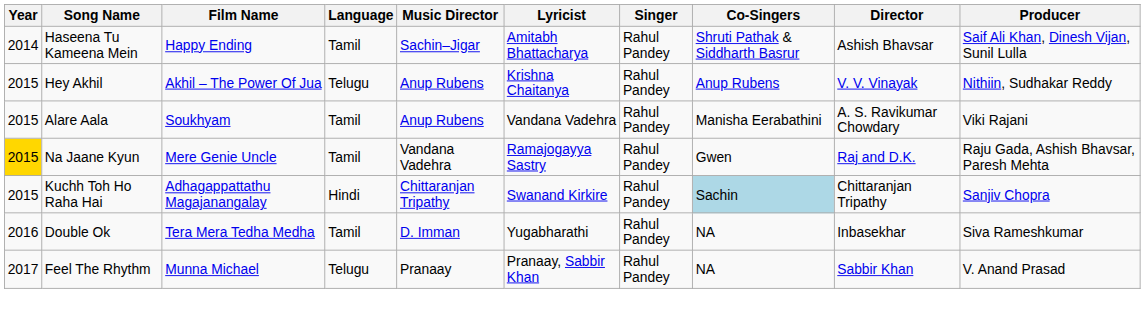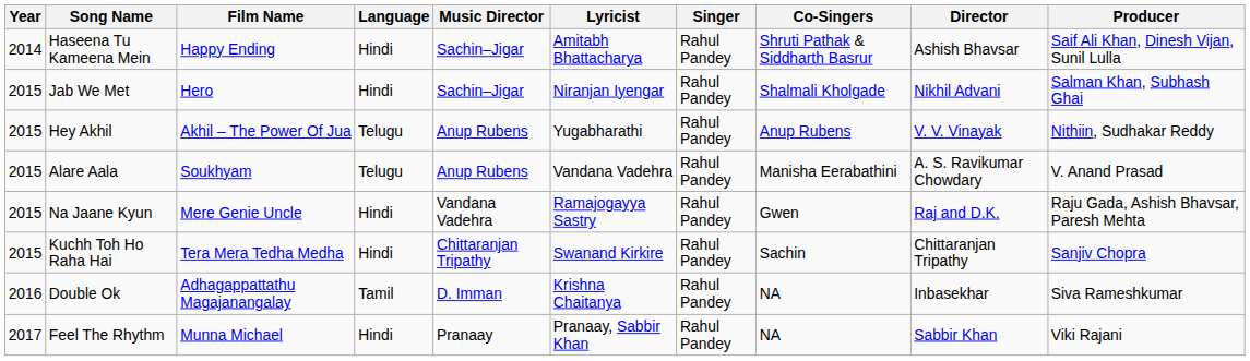Haseena Tu Kameena Mein | Language: Tamil -> Hindi
+ row: 2015 | Jab We Met | Hero | Hindi | Sachin–Jigar | Niranjan Iyengar | Rahul Pandey | Shalmali Kholgade | Nikhil Advani | Salman Khan, Subhash Ghai
Hey Akhil | Lyricist: Krishna Chaitanya -> Yugabharathi
Alare Aala | Language: Tamil -> Telugu
Alare Aala | Producer: Viki Rajani -> V. Anand Prasad
Na Jaane Kyun | Year: gold background -> no background
Na Jaane Kyun | Language: Tamil -> Hindi
Kuchh Toh Ho Raha Hai | Film Name: Adhagappattathu Magajanangalay -> Tera Mera Tedha Medha
Kuchh Toh Ho Raha Hai | Co-Singers: lightblue background -> no background
Double Ok | Film Name: Tera Mera Tedha Medha -> Adhagappattathu Magajanangalay
Double Ok | Lyricist: Yugabharathi -> Krishna Chaitanya
Feel The Rhythm | Language: Telugu -> Hindi
Feel The Rhythm | Producer: V. Anand Prasad -> Viki Rajani
